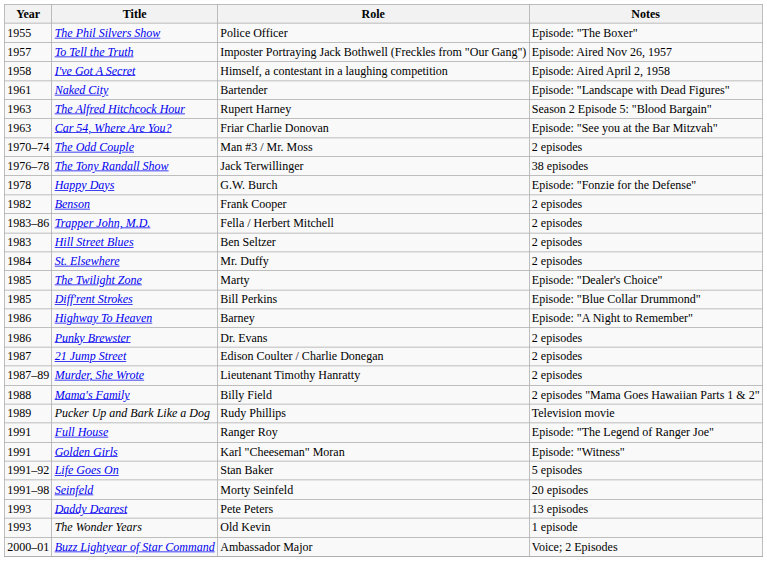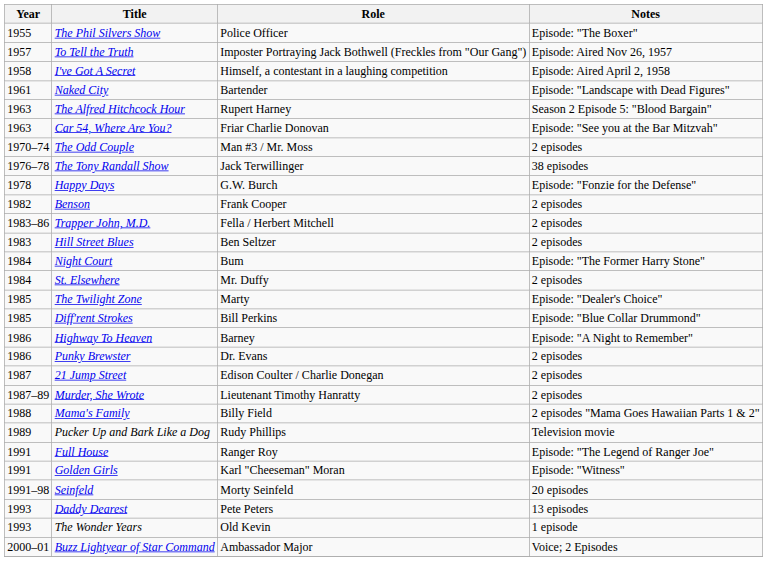+ row: 1984 | Night Court | Bum | Episode: "The Former Harry Stone"
- row: 1991–92 | Life Goes On | Stan Baker | 5 episodes
